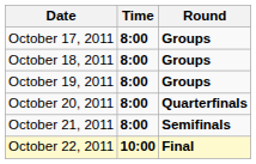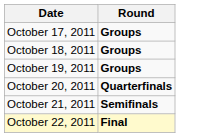- column: Time | 8:00 | 8:00 | 8:00 | 8:00 | 8:00 | 10:00
